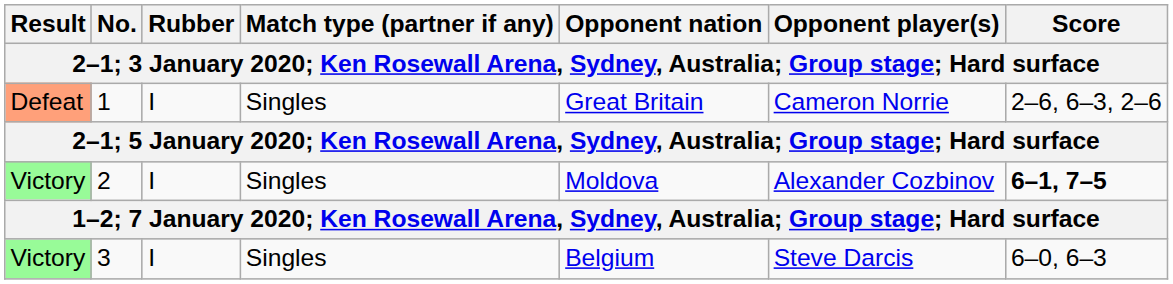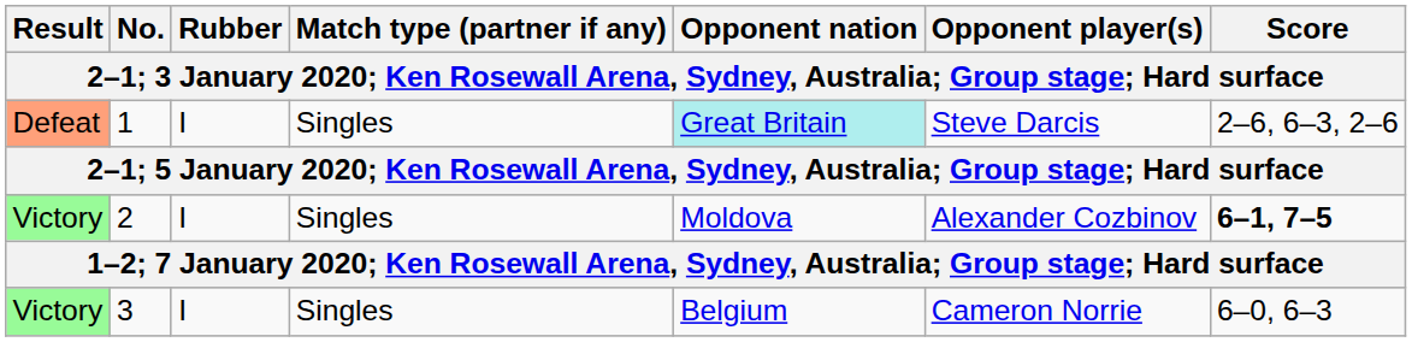1 | Opponent nation: no background -> paleturquoise background
1 | Opponent player(s): Cameron Norrie -> Steve Darcis
3 | Opponent player(s): Steve Darcis -> Cameron Norrie
